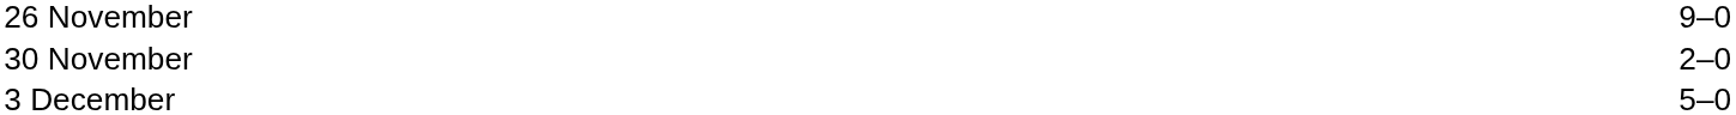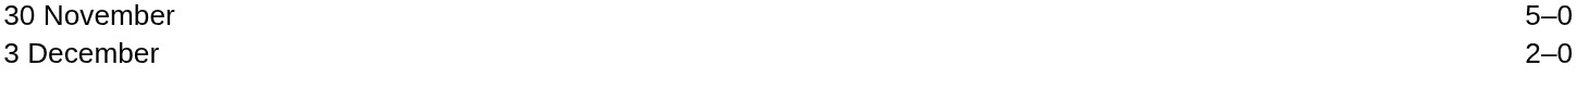- row: 26 November | 9–0
30 November | column 3: 2–0 -> 5–0
3 December | column 3: 5–0 -> 2–0
